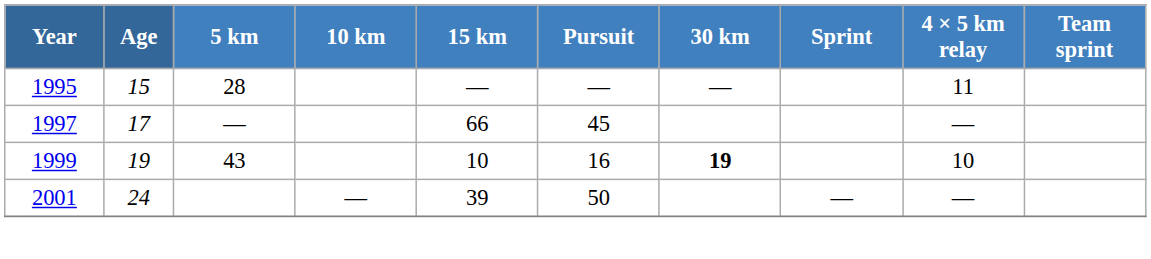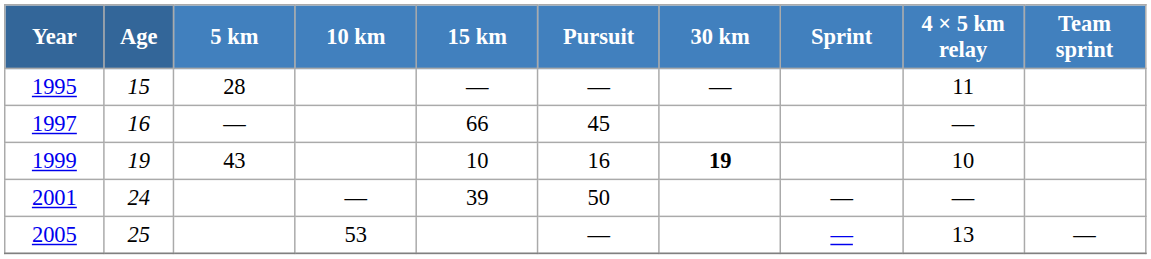1997 | Age: 17 -> 16
+ row: 2005 | 25 | 53 | — | — | 13 | —
